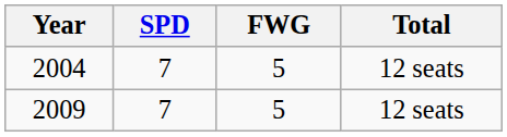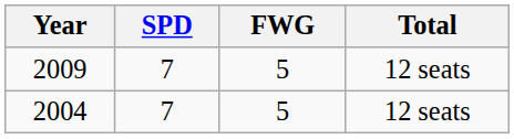rows swapped: 2009 <-> 2004
